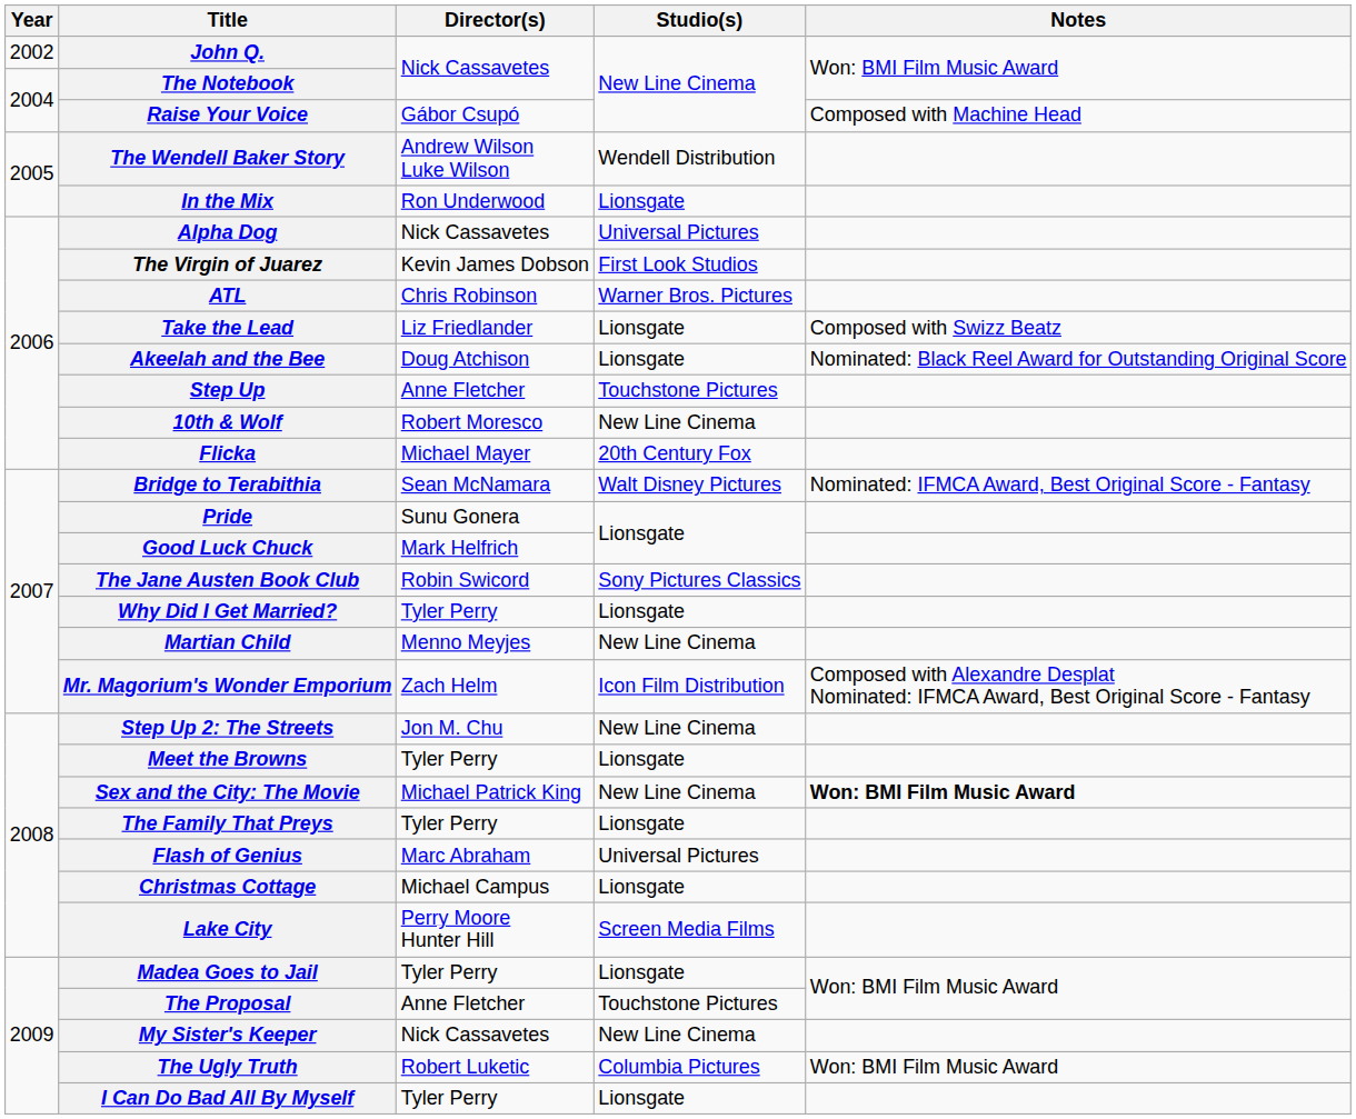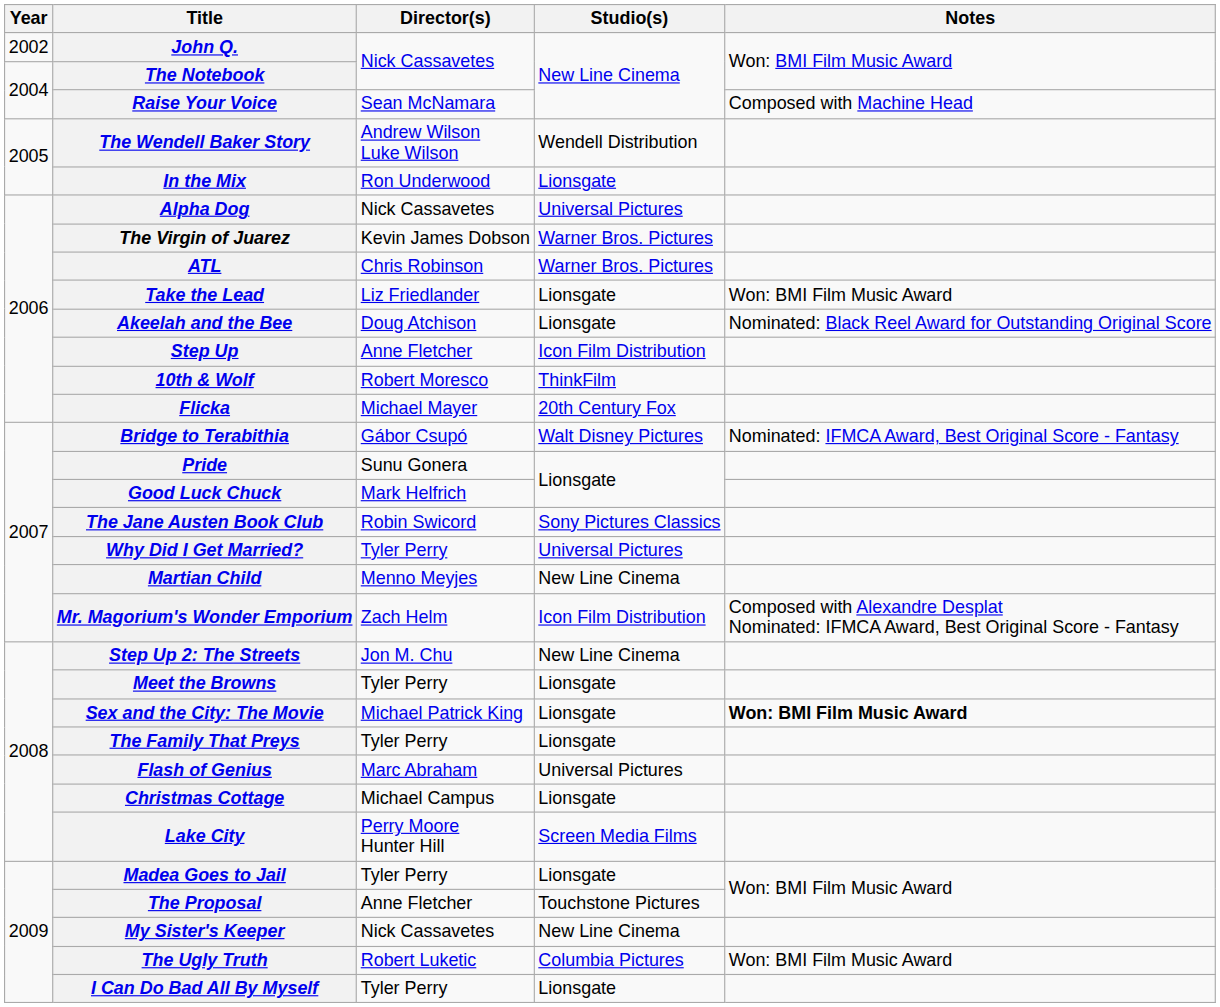Raise Your Voice | Director(s): Gábor Csupó -> Sean McNamara
The Virgin of Juarez | Studio(s): First Look Studios -> Warner Bros. Pictures
Take the Lead | Notes: Composed with Swizz Beatz -> Won: BMI Film Music Award
Step Up | Studio(s): Touchstone Pictures -> Icon Film Distribution
10th & Wolf | Studio(s): New Line Cinema -> ThinkFilm
Bridge to Terabithia | Director(s): Sean McNamara -> Gábor Csupó
Why Did I Get Married? | Studio(s): Lionsgate -> Universal Pictures
Sex and the City: The Movie | Studio(s): New Line Cinema -> Lionsgate
